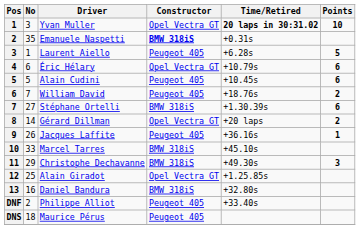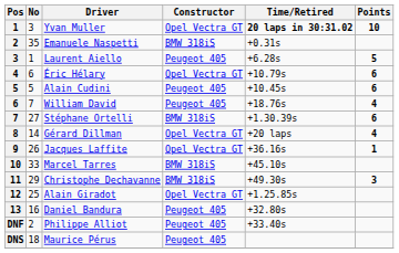Emanuele Naspetti | Constructor: bold -> normal
William David | Points: 2 -> 4
Gérard Dillman | Points: 2 -> 4
Jacques Laffite | Constructor: Peugeot 405 -> Opel Vectra GT
Daniel Bandura | Constructor: BMW 318iS -> Peugeot 405
